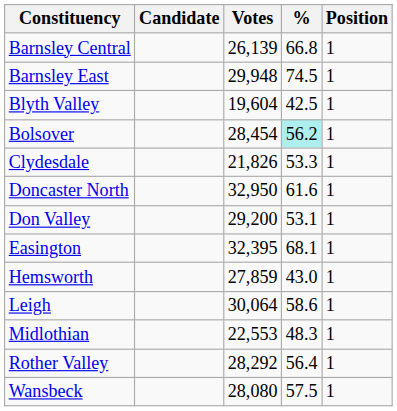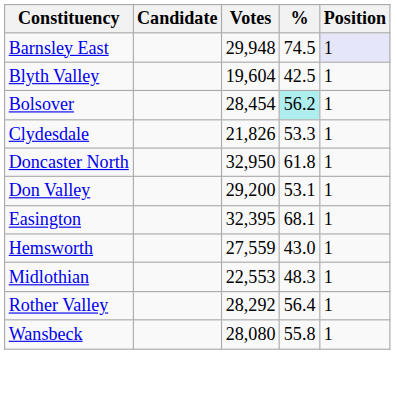- row: Barnsley Central | 26,139 | 66.8 | 1
Barnsley East | Position: no background -> lavender background
Doncaster North | %: 61.6 -> 61.8
Hemsworth | Votes: 27,859 -> 27,559
- row: Leigh | 30,064 | 58.6 | 1
Wansbeck | %: 57.5 -> 55.8
